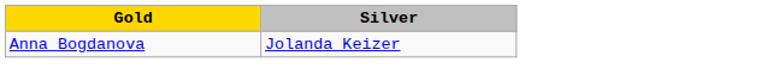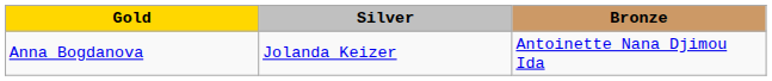+ column: Bronze | Antoinette Nana Djimou Ida
